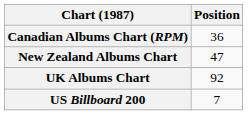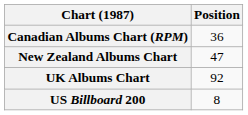US Billboard 200 | Position: 7 -> 8
